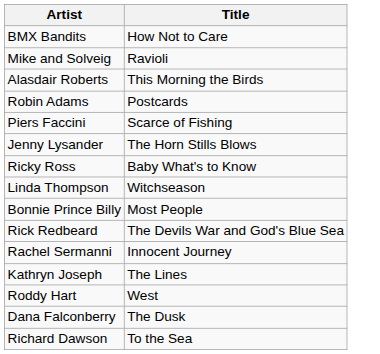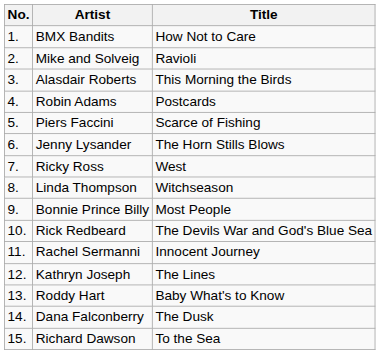+ column: No. | 1. | 2. | 3. | 4. | 5. | 6. | 7. | 8. | 9. | 10. | 11. | 12. | 13. | 14. | 15.
Ricky Ross | Title: Baby What's to Know -> West
Roddy Hart | Title: West -> Baby What's to Know
